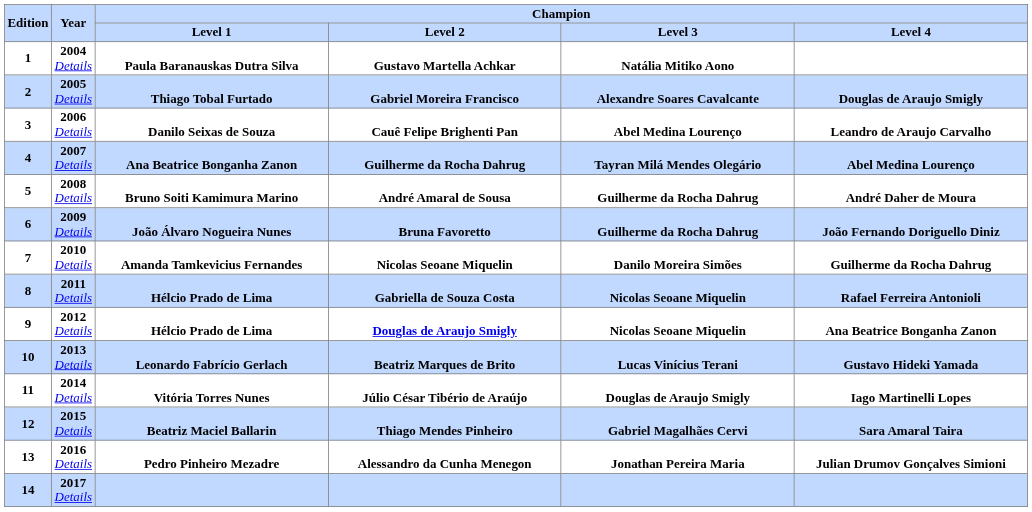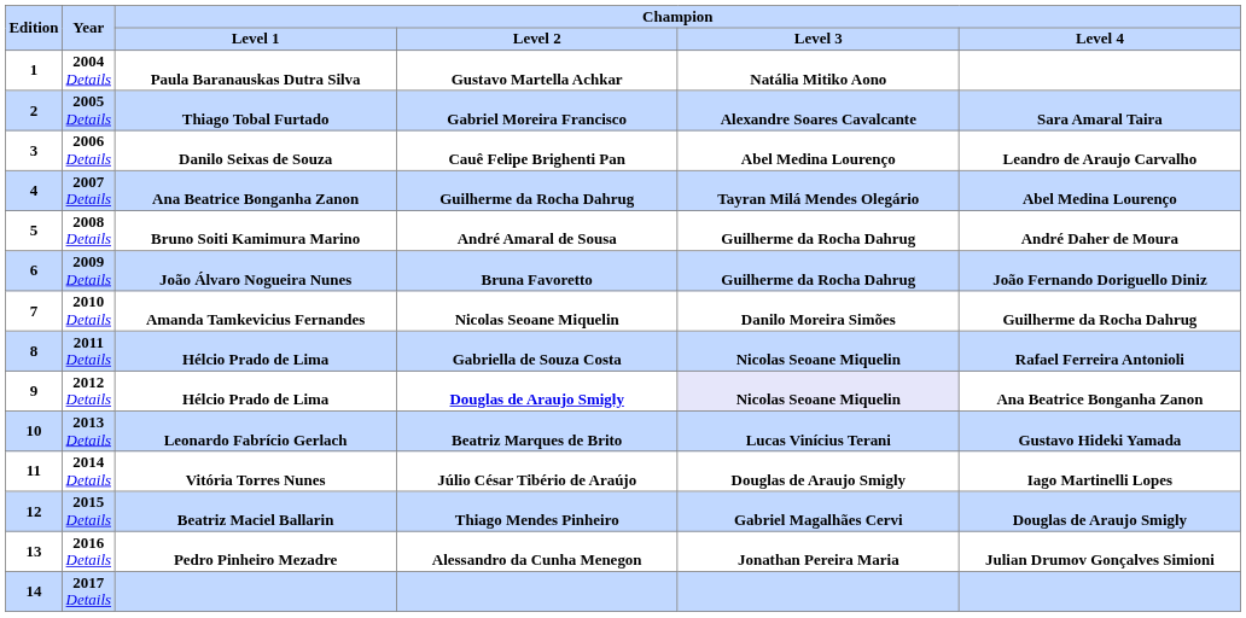2005 Details | column 6: Douglas de Araujo Smigly -> Sara Amaral Taira
2012 Details | column 5: no background -> lavender background
2015 Details | column 6: Sara Amaral Taira -> Douglas de Araujo Smigly
